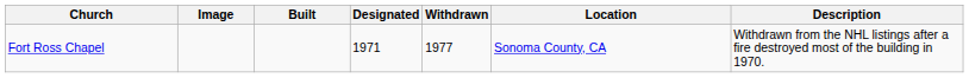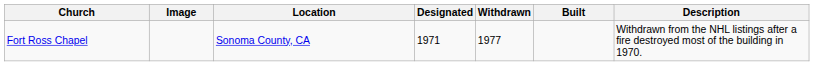columns swapped: Built <-> Location
